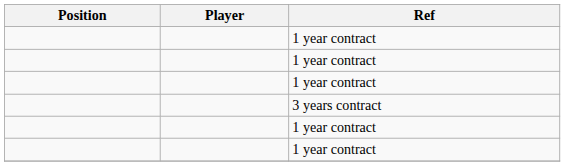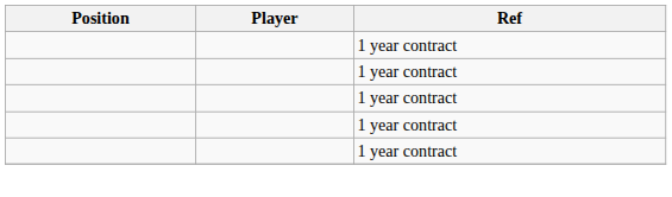- row: 3 years contract
